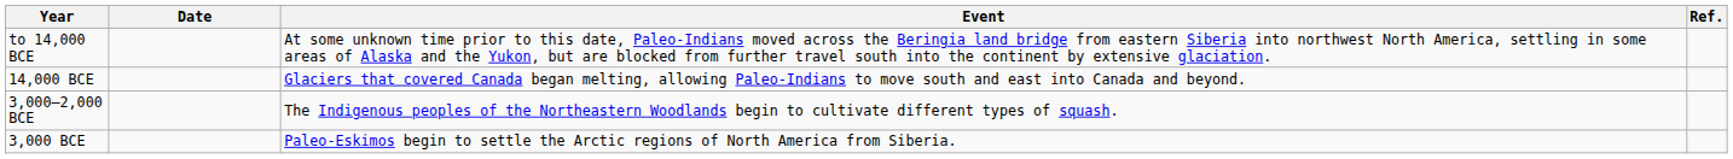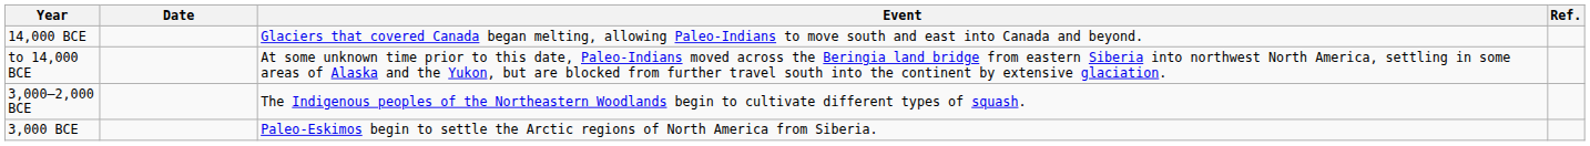rows swapped: to 14,000 BCE <-> 14,000 BCE
